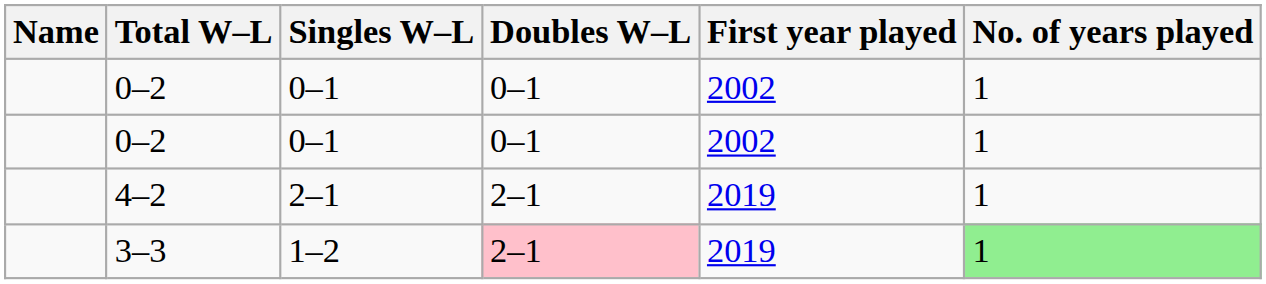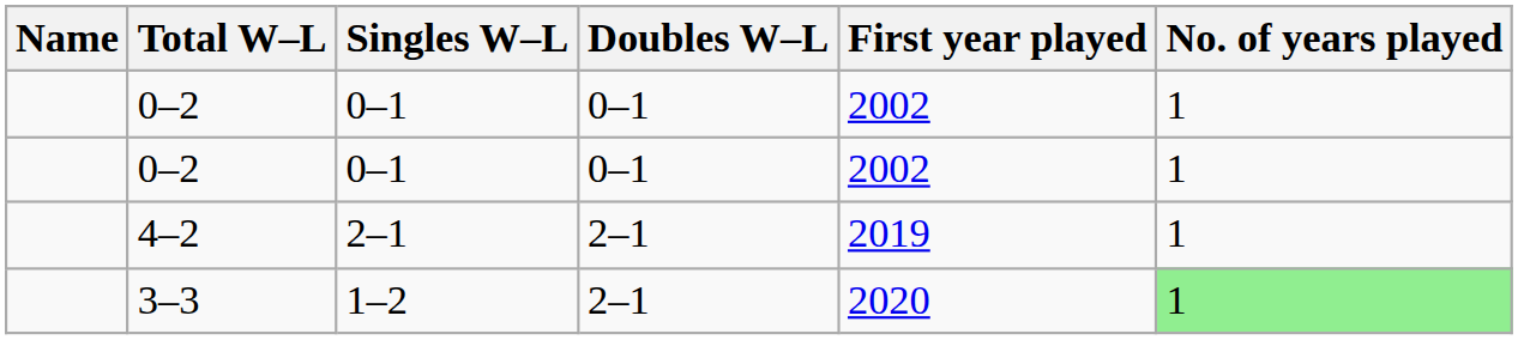3–3 | Doubles W–L: pink background -> no background
3–3 | First year played: 2019 -> 2020
